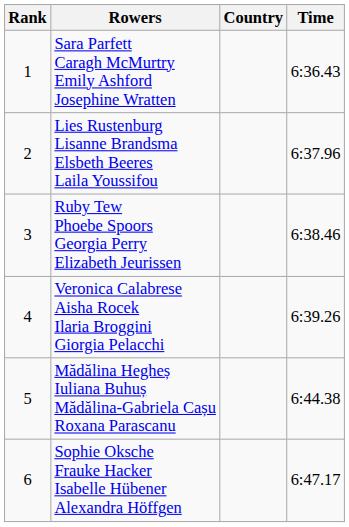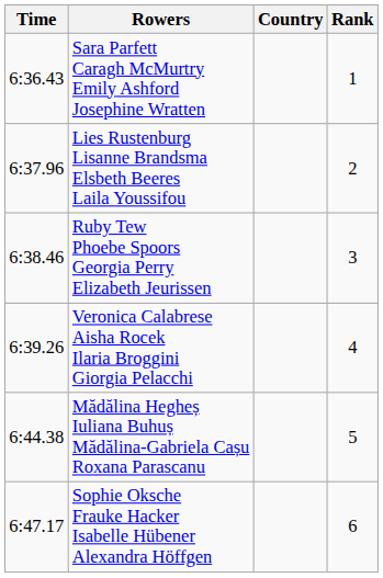columns swapped: Rank <-> Time
